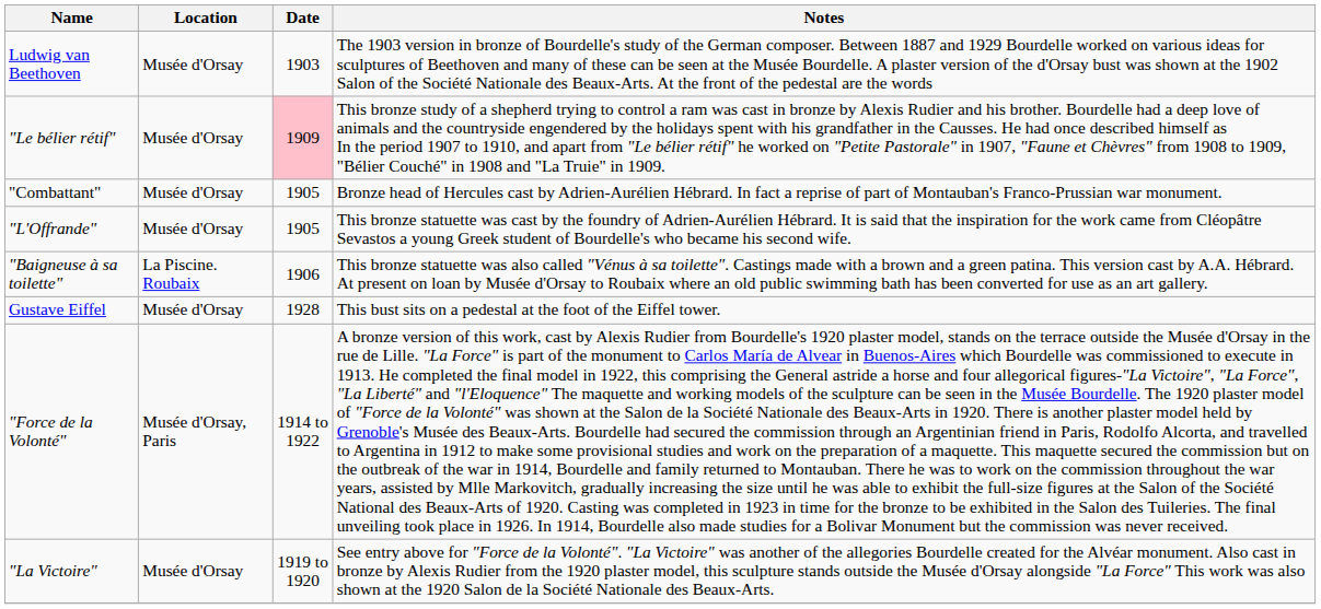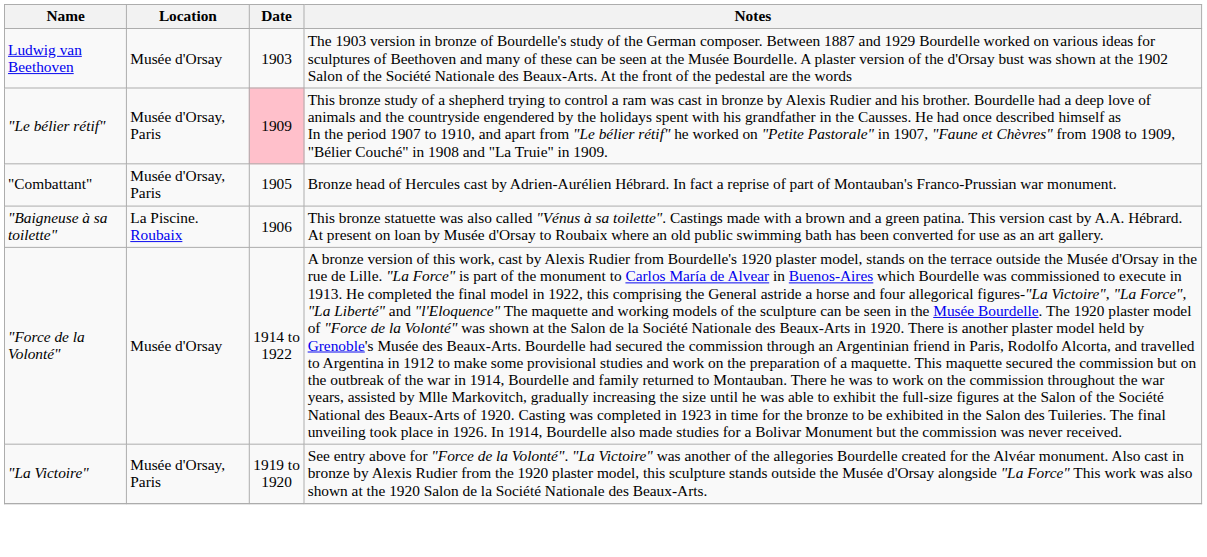"Le bélier rétif" | Location: Musée d'Orsay -> Musée d'Orsay, Paris
"Combattant" | Location: Musée d'Orsay -> Musée d'Orsay, Paris
- row: "L'Offrande" | Musée d'Orsay | 1905 | This bronze statuette was cast by the foundry of Adrien-Aurélien Hébrard. It is said that the inspiration for the work came from Cléopâtre Sevastos a young Greek student of Bourdelle's who became his second wife.
- row: Gustave Eiffel | Musée d'Orsay | 1928 | This bust sits on a pedestal at the foot of the Eiffel tower.
"Force de la Volonté" | Location: Musée d'Orsay, Paris -> Musée d'Orsay
"La Victoire" | Location: Musée d'Orsay -> Musée d'Orsay, Paris
